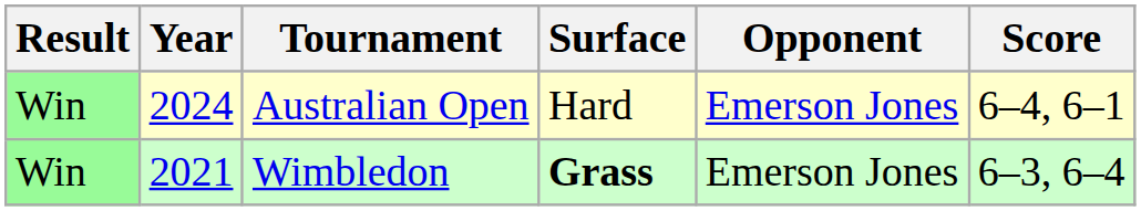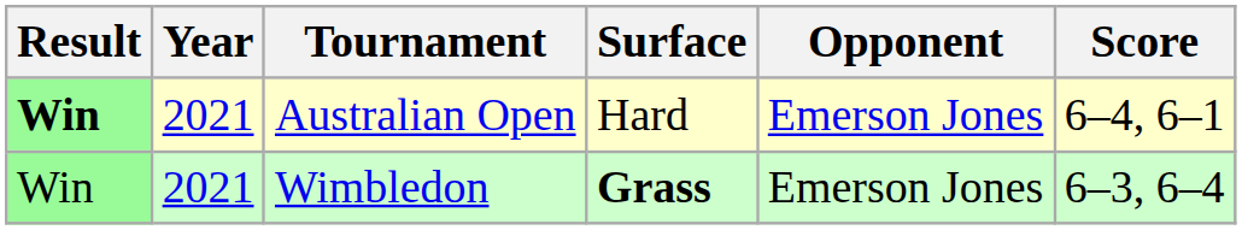Australian Open | Result: normal -> bold
Australian Open | Year: 2024 -> 2021
